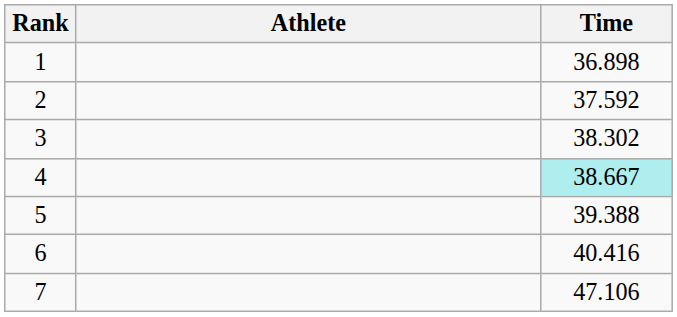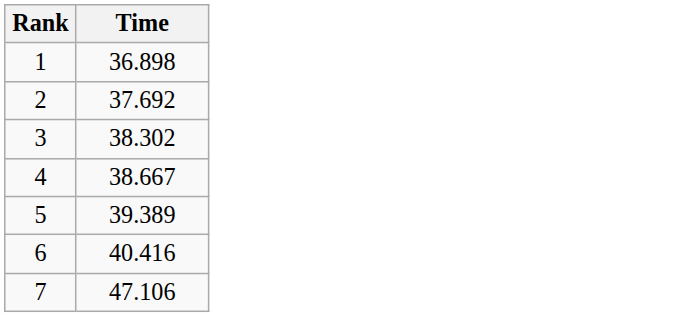- column: Athlete
2 | Time: 37.592 -> 37.692
4 | Time: paleturquoise background -> no background
5 | Time: 39.388 -> 39.389
